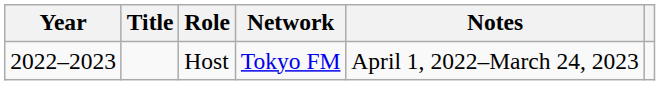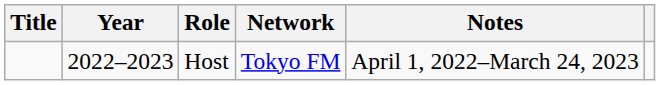columns swapped: Year <-> Title
